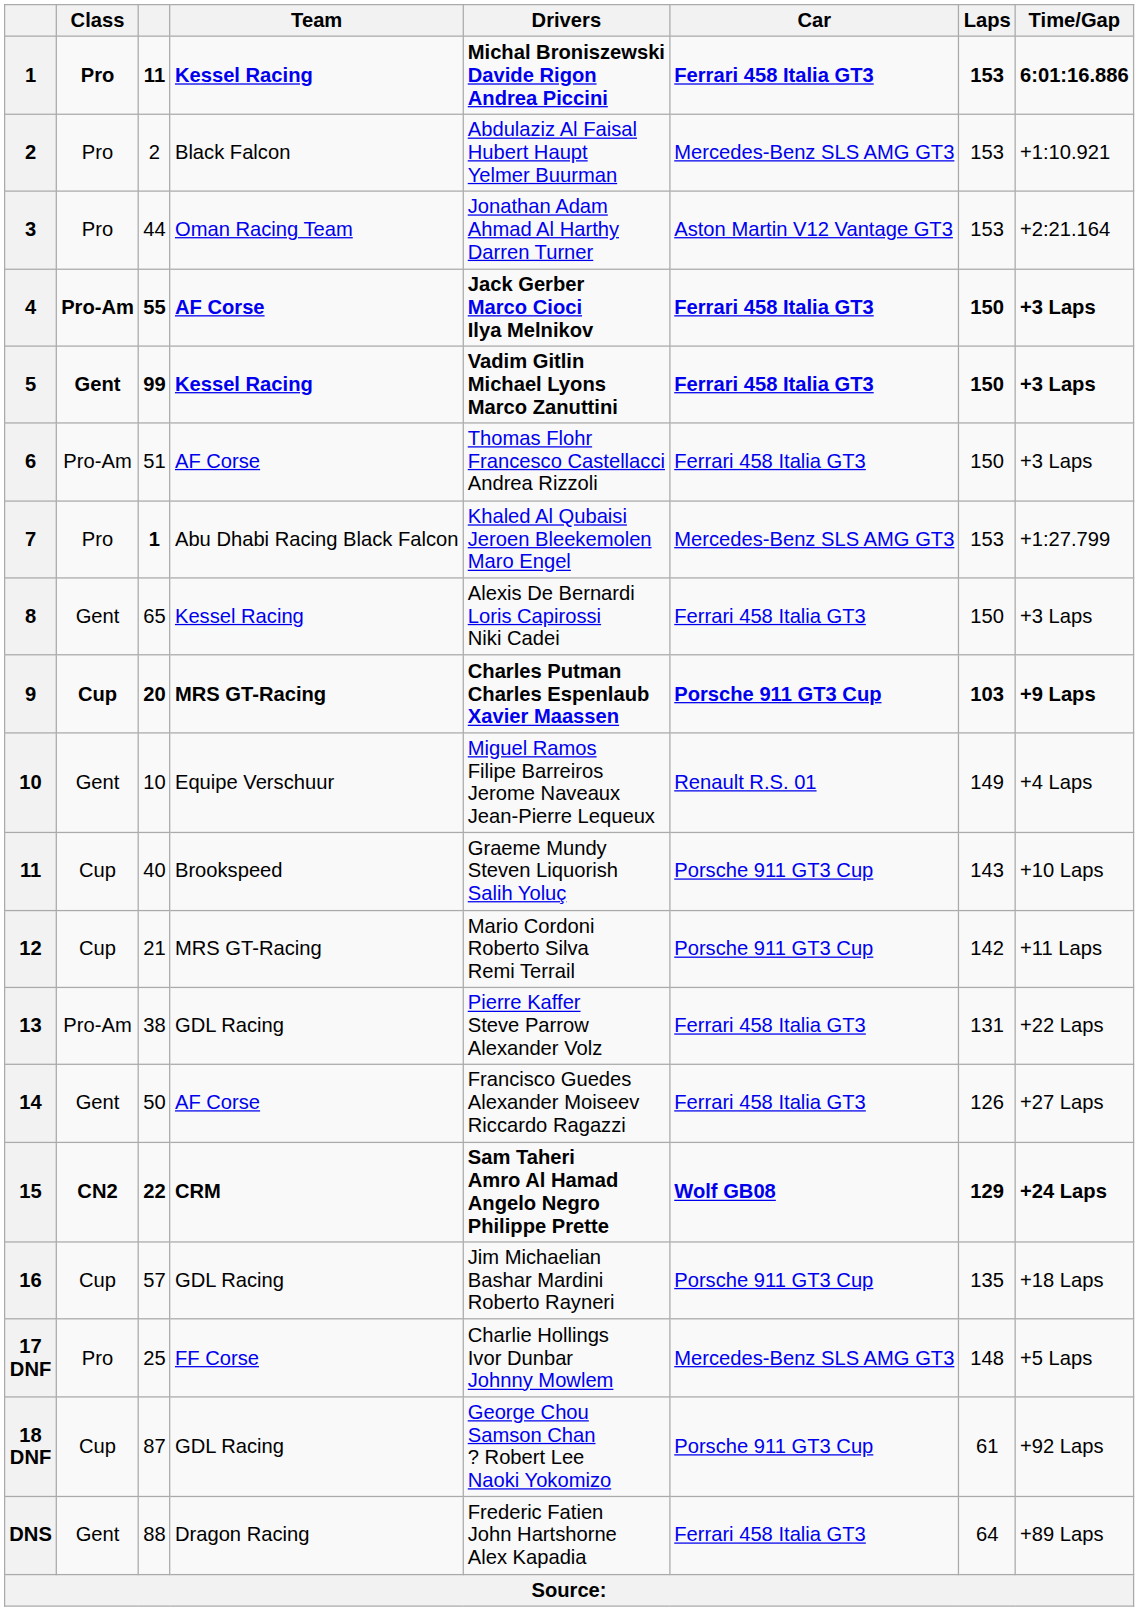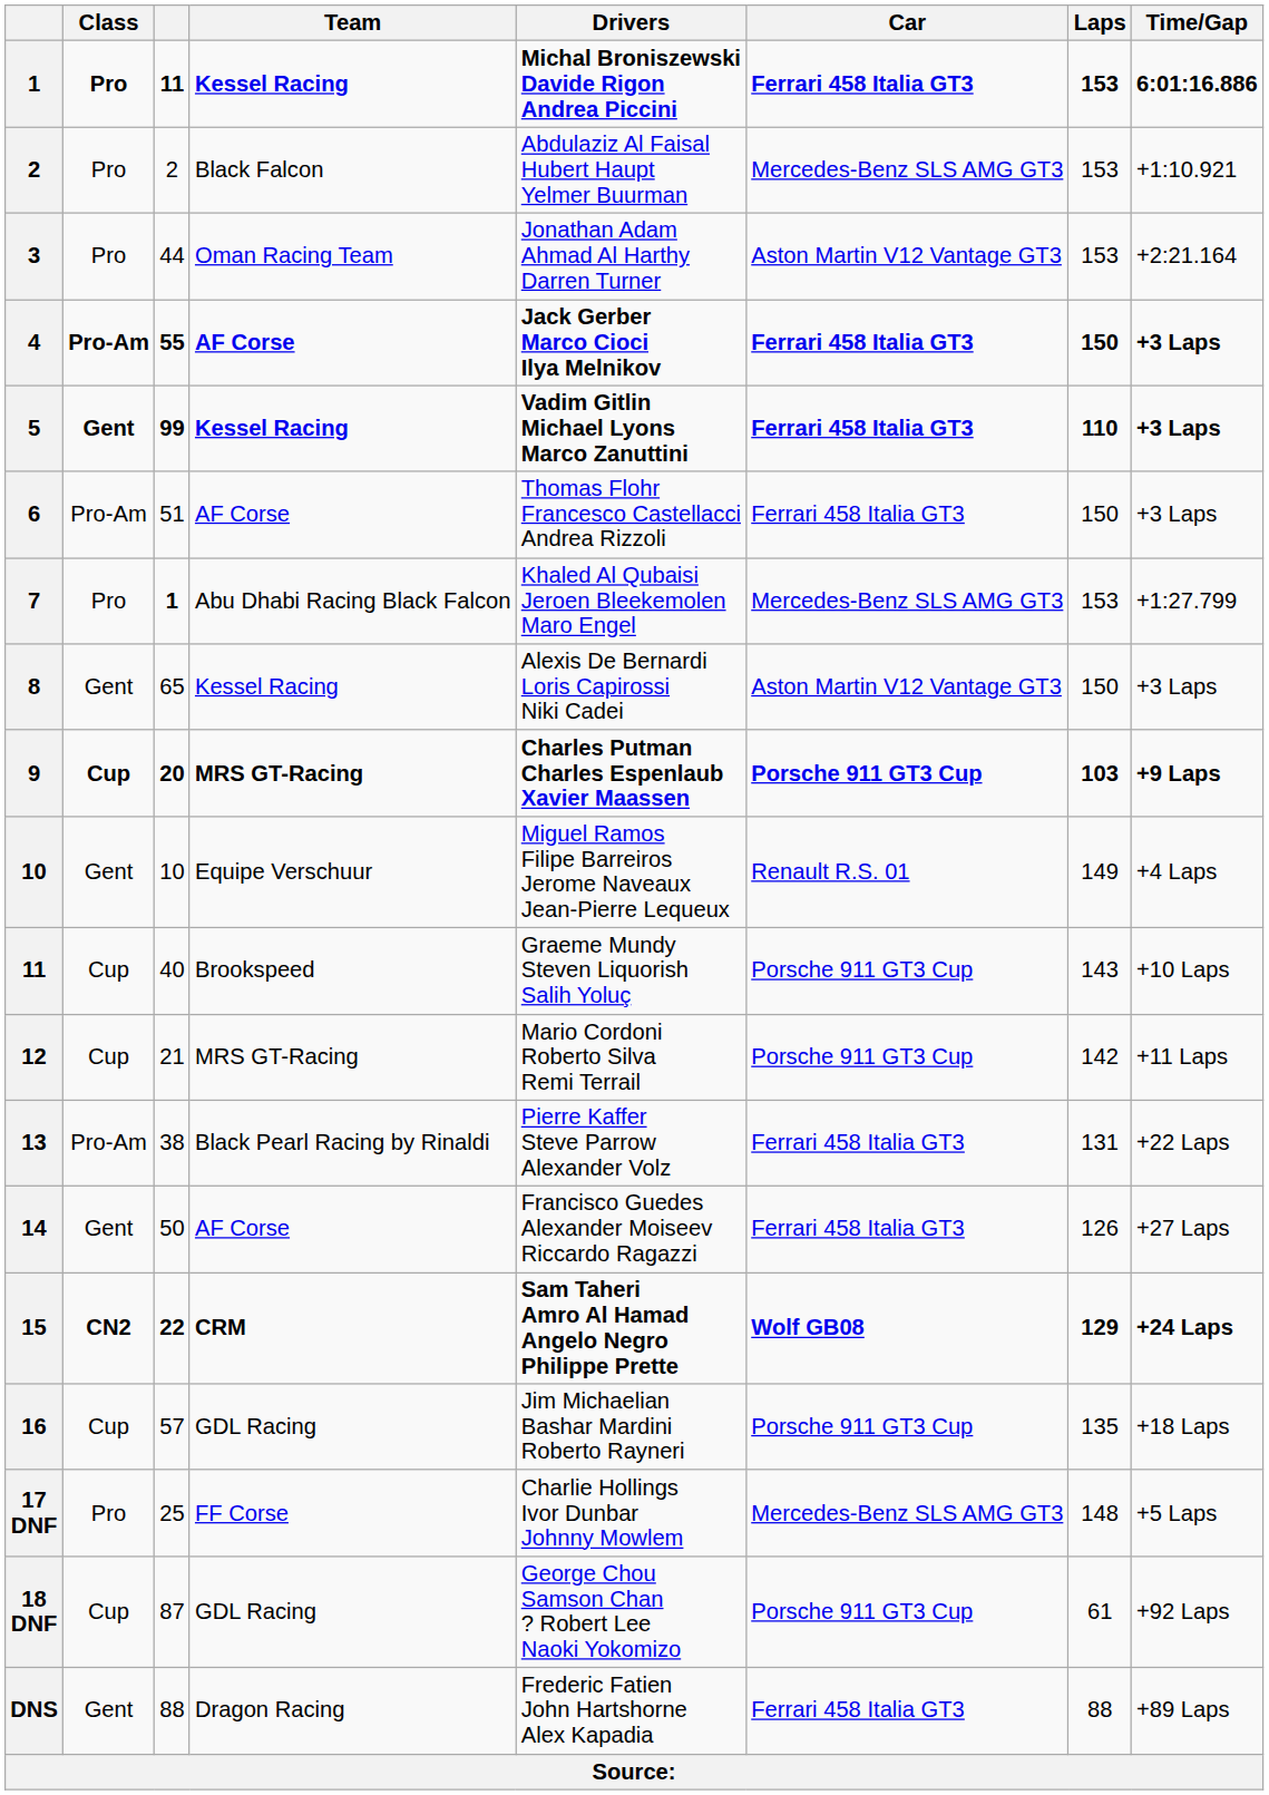5 | Laps: 150 -> 110
8 | Car: Ferrari 458 Italia GT3 -> Aston Martin V12 Vantage GT3
13 | Team: GDL Racing -> Black Pearl Racing by Rinaldi
DNS | Laps: 64 -> 88
